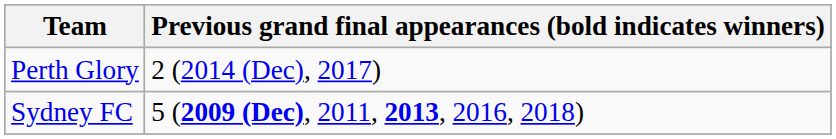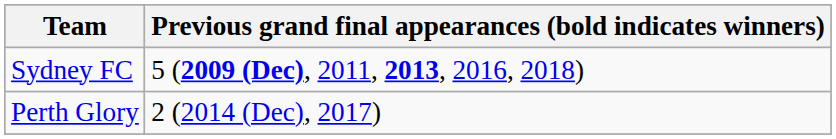rows swapped: Sydney FC <-> Perth Glory
